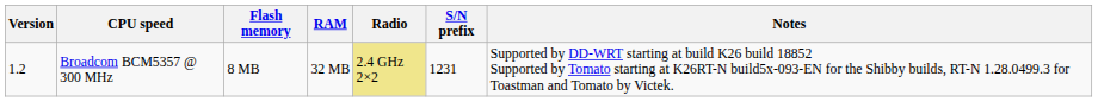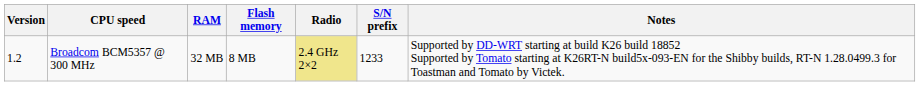columns swapped: RAM <-> Flash memory
Broadcom BCM5357 @ 300 MHz | S/N prefix: 1231 -> 1233
